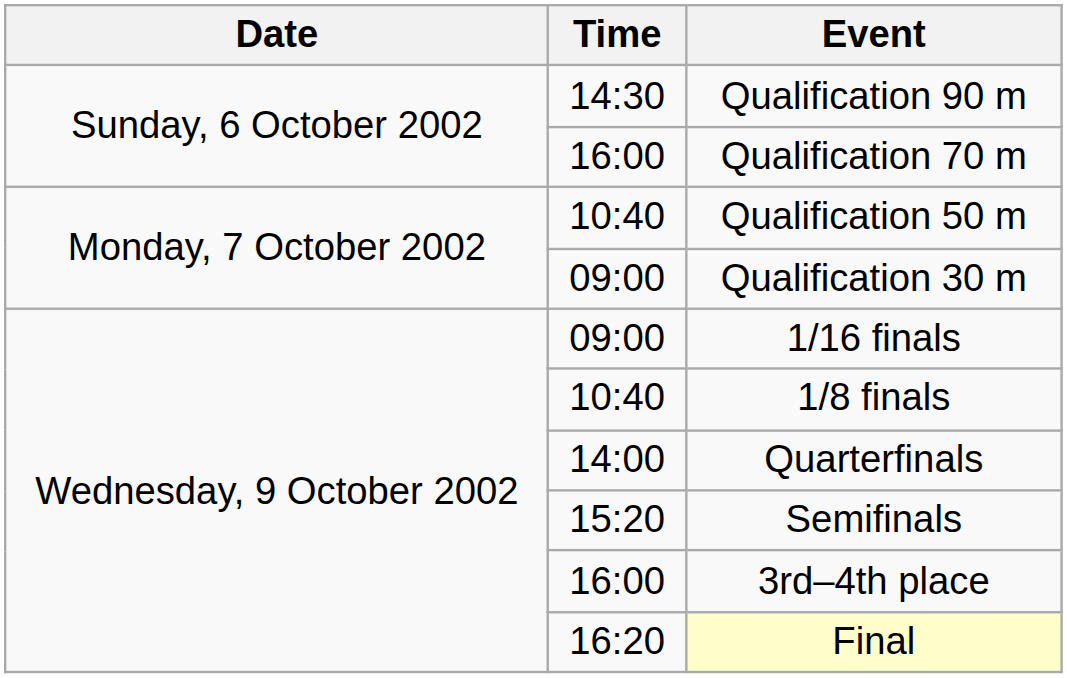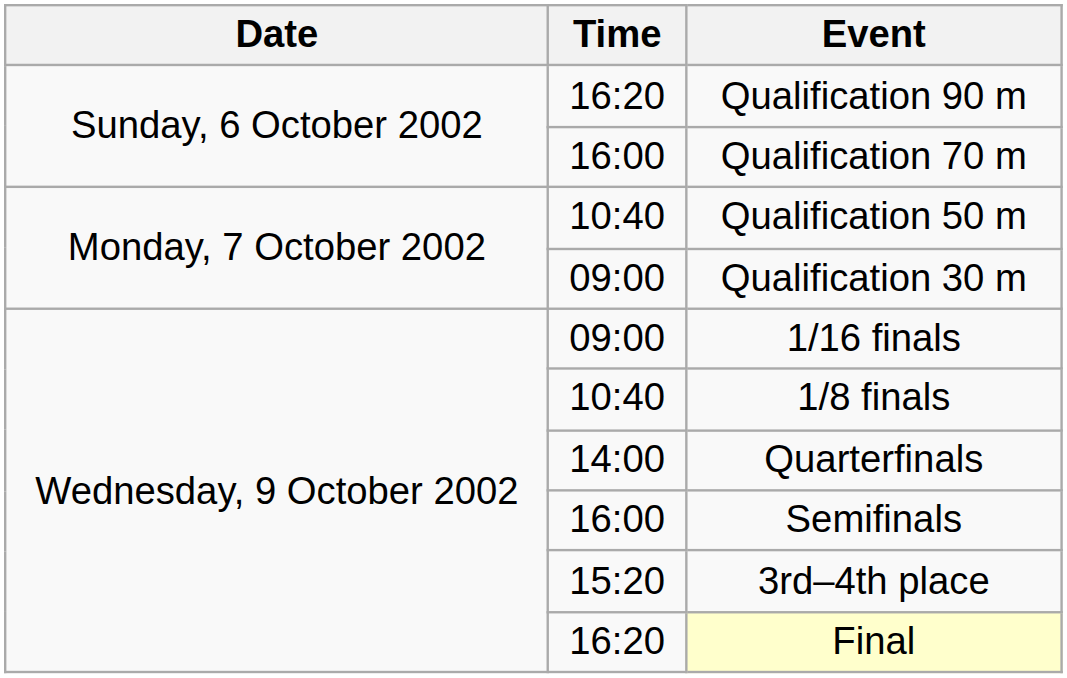Qualification 90 m | Time: 14:30 -> 16:20
Semifinals | Time: 15:20 -> 16:00
3rd–4th place | Time: 16:00 -> 15:20
